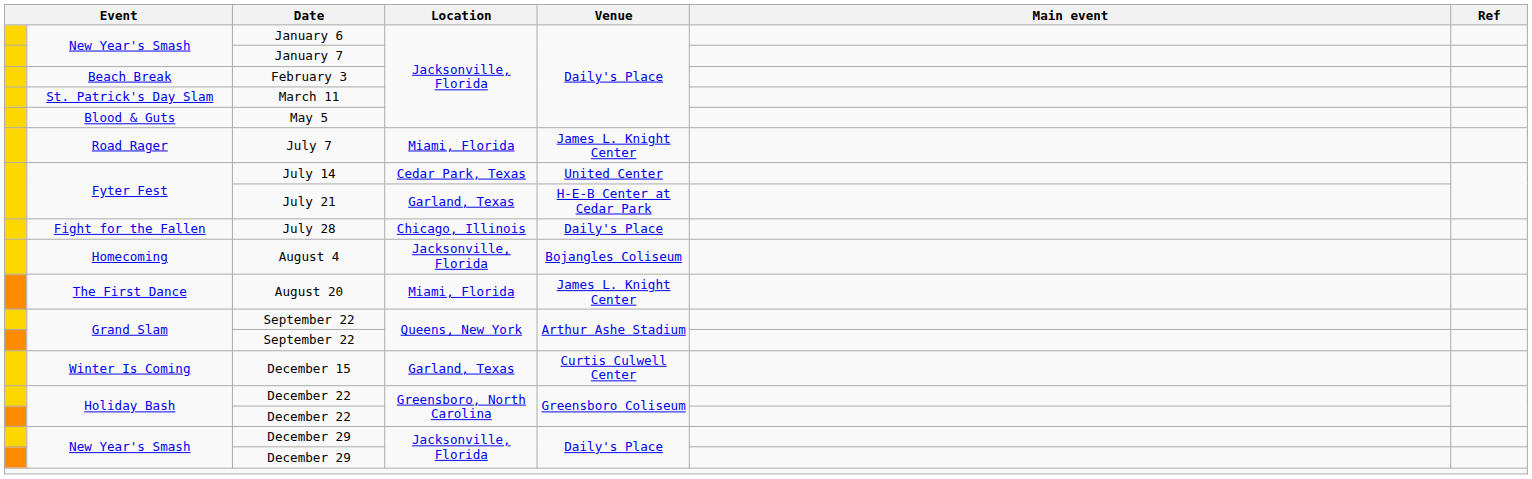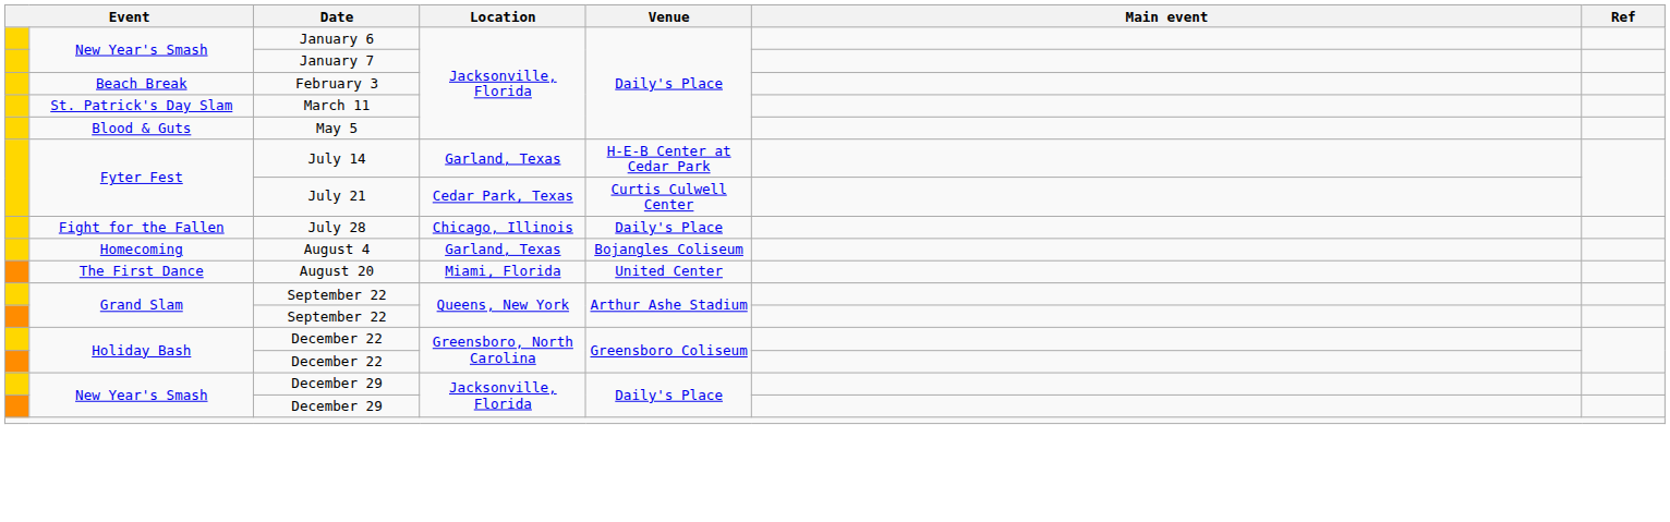- row: Road Rager | July 7 | Miami, Florida | James L. Knight Center
July 14 | Location: Cedar Park, Texas -> Garland, Texas
July 14 | Venue: United Center -> H-E-B Center at Cedar Park
July 21 | Location: Garland, Texas -> Cedar Park, Texas
July 21 | Venue: H-E-B Center at Cedar Park -> Curtis Culwell Center
August 4 | Location: Jacksonville, Florida -> Garland, Texas
August 20 | Venue: James L. Knight Center -> United Center
- row: Winter Is Coming | December 15 | Garland, Texas | Curtis Culwell Center
